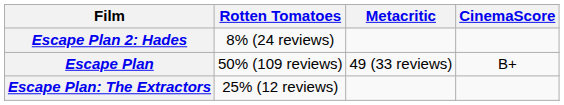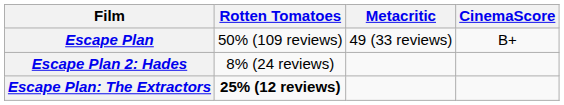rows swapped: Escape Plan <-> Escape Plan 2: Hades
Escape Plan: The Extractors | Rotten Tomatoes: normal -> bold
